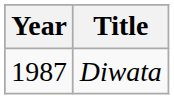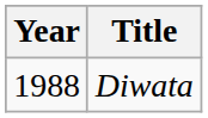Diwata | Year: 1987 -> 1988
